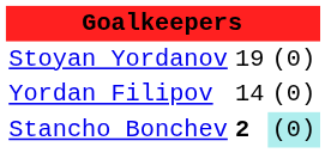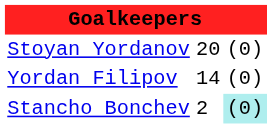Stoyan Yordanov | column 2: 19 -> 20
Stancho Bonchev | column 2: bold -> normal
